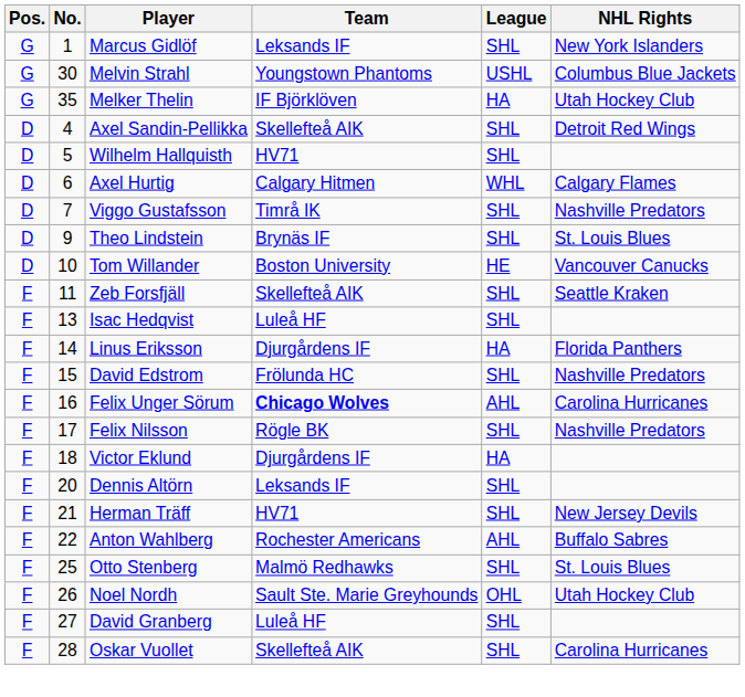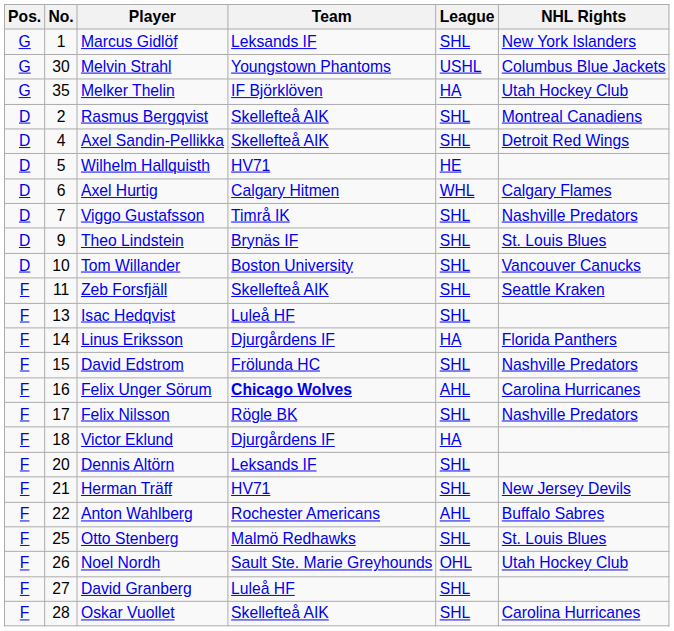+ row: D | 2 | Rasmus Bergqvist | Skellefteå AIK | SHL | Montreal Canadiens
Wilhelm Hallquisth | League: SHL -> HE
Tom Willander | League: HE -> SHL
